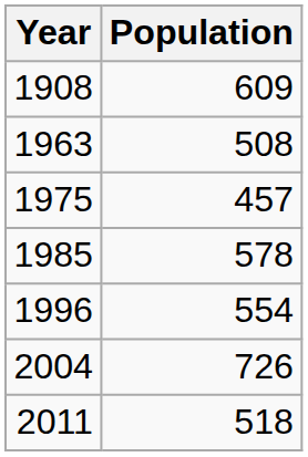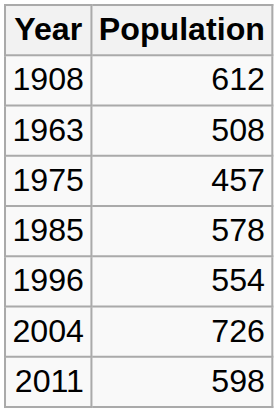1908 | Population: 609 -> 612
2011 | Population: 518 -> 598
